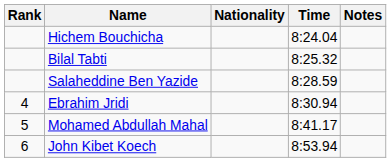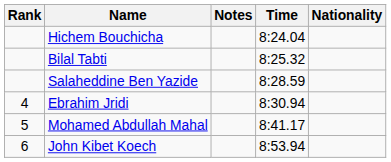columns swapped: Nationality <-> Notes
